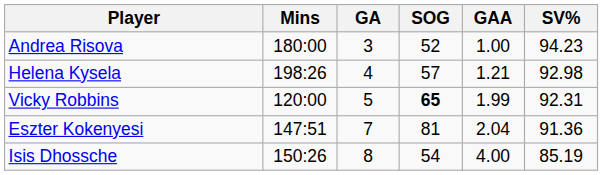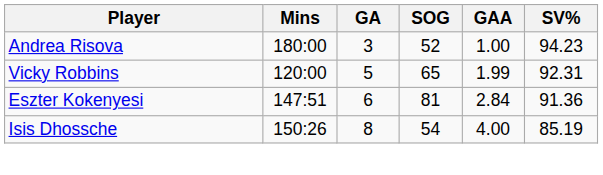- row: Helena Kysela | 198:26 | 4 | 57 | 1.21 | 92.98
Vicky Robbins | SOG: bold -> normal
Eszter Kokenyesi | GA: 7 -> 6
Eszter Kokenyesi | GAA: 2.04 -> 2.84
